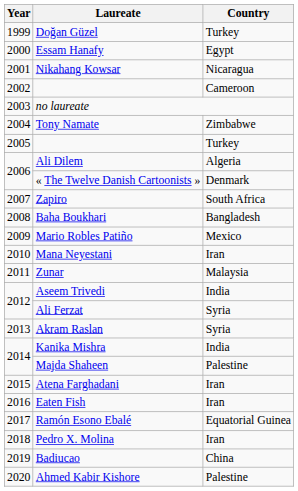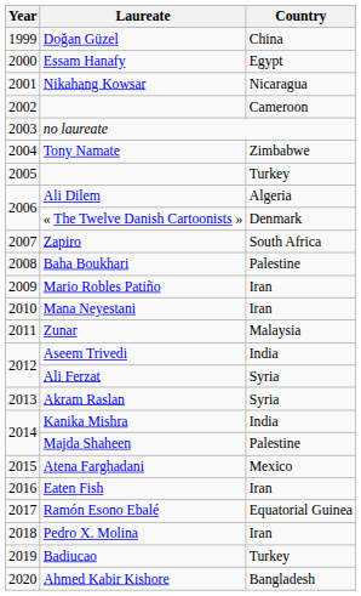Doğan Güzel | Country: Turkey -> China
Baha Boukhari | Country: Bangladesh -> Palestine
Mario Robles Patiño | Country: Mexico -> Iran
Atena Farghadani | Country: Iran -> Mexico
Badiucao | Country: China -> Turkey
Ahmed Kabir Kishore | Country: Palestine -> Bangladesh
